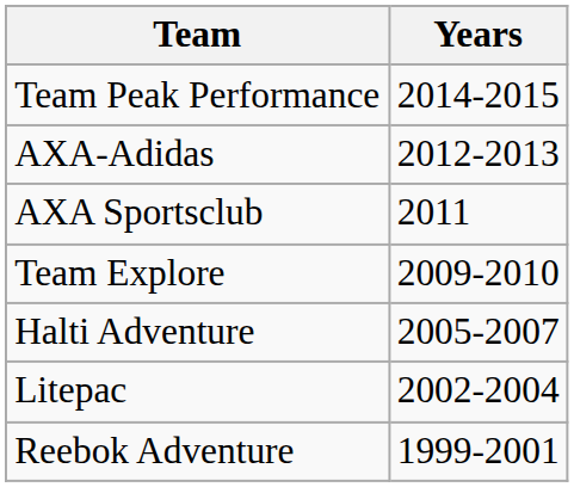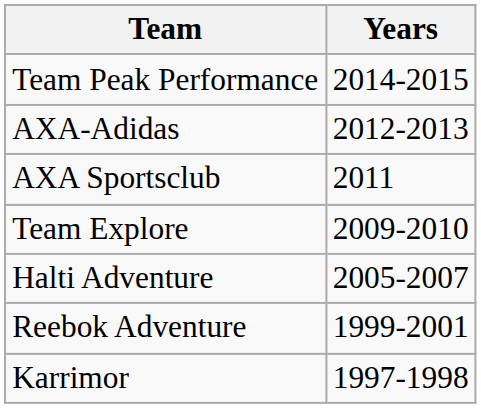- row: Litepac | 2002-2004
+ row: Karrimor | 1997-1998
